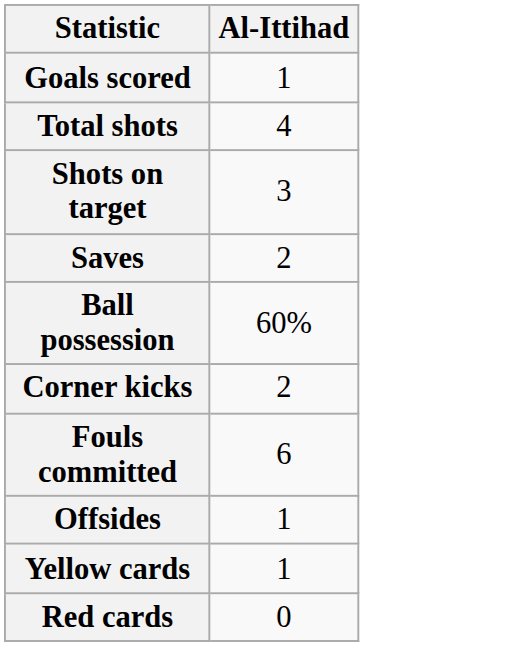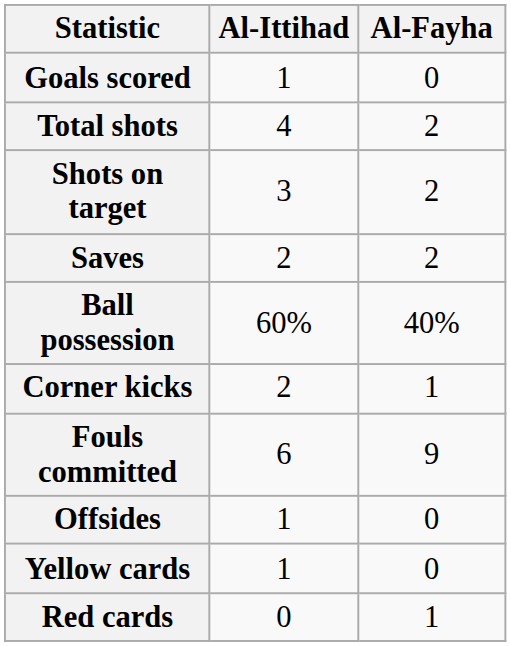+ column: Al-Fayha | 0 | 2 | 2 | 2 | 40% | 1 | 9 | 0 | 0 | 1
